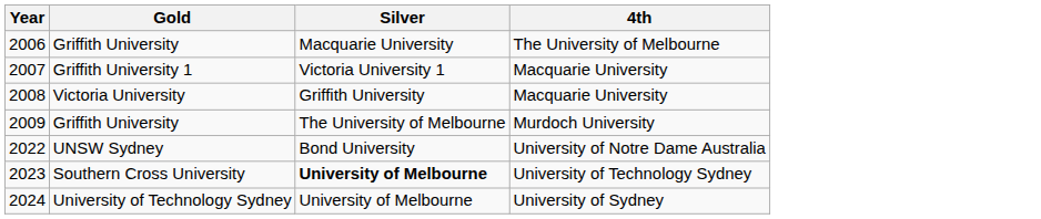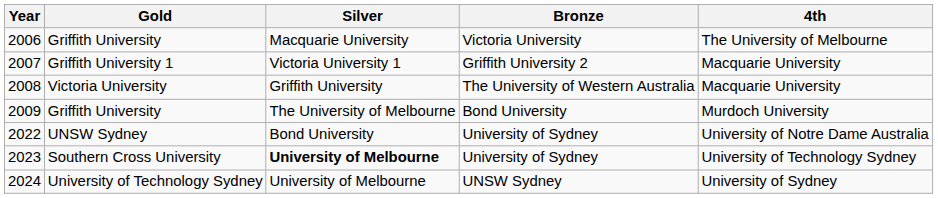+ column: Bronze | Victoria University | Griffith University 2 | The University of Western Australia | Bond University | University of Sydney | University of Sydney | UNSW Sydney
